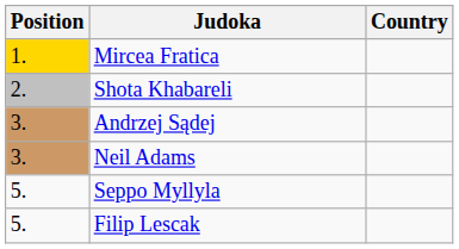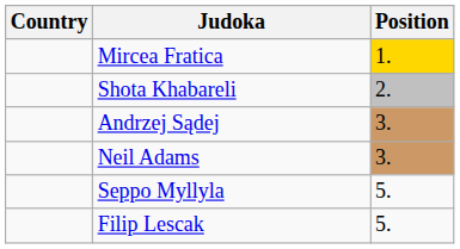columns swapped: Position <-> Country
